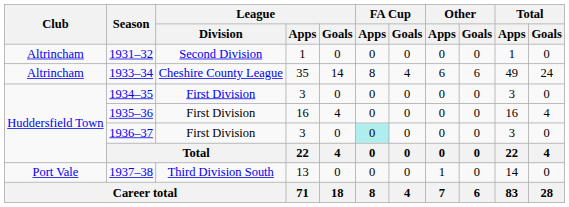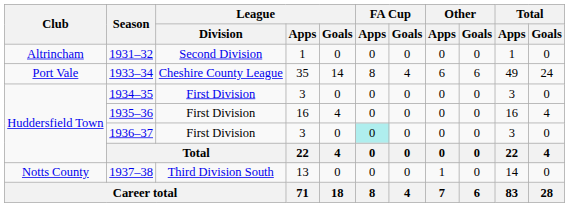1933–34 | Club: Altrincham -> Port Vale
1937–38 | Club: Port Vale -> Notts County
